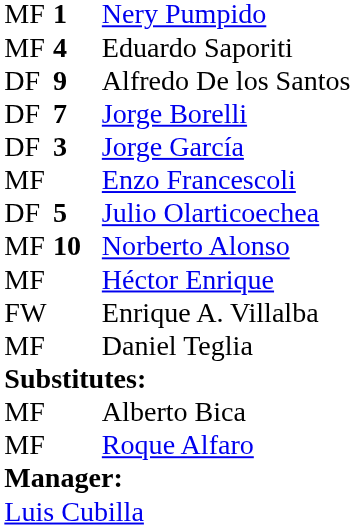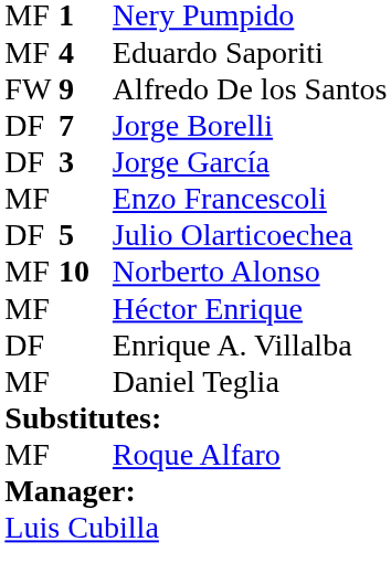Alfredo De los Santos | column 1: DF -> FW
Enrique A. Villalba | column 1: FW -> DF
- row: MF | Alberto Bica
